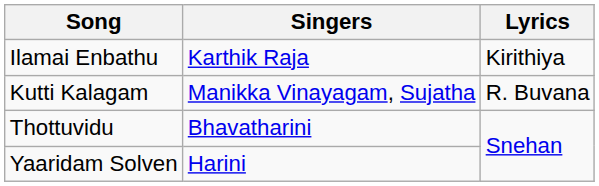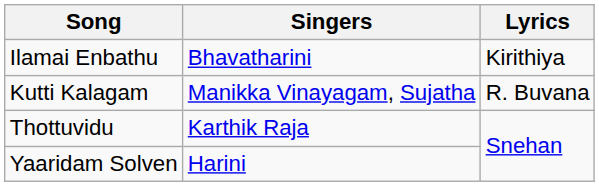Ilamai Enbathu | Singers: Karthik Raja -> Bhavatharini
Thottuvidu | Singers: Bhavatharini -> Karthik Raja
